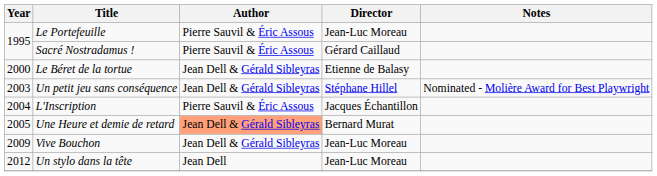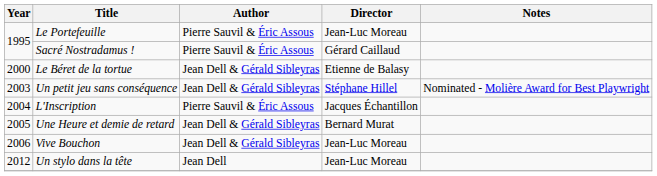Une Heure et demie de retard | Author: lightsalmon background -> no background
Vive Bouchon | Year: 2009 -> 2006
